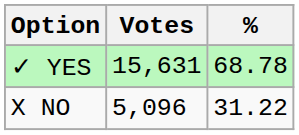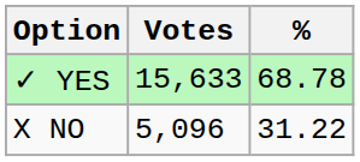✓ YES | Votes: 15,631 -> 15,633
